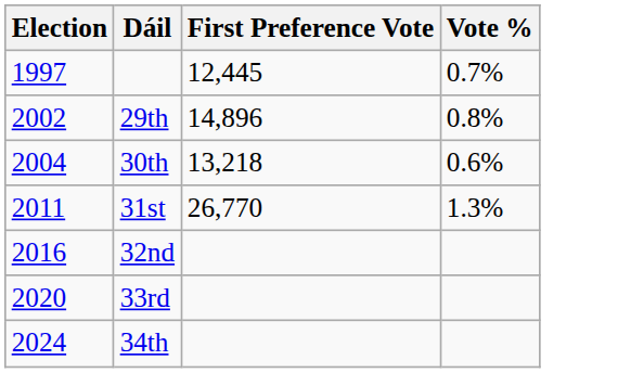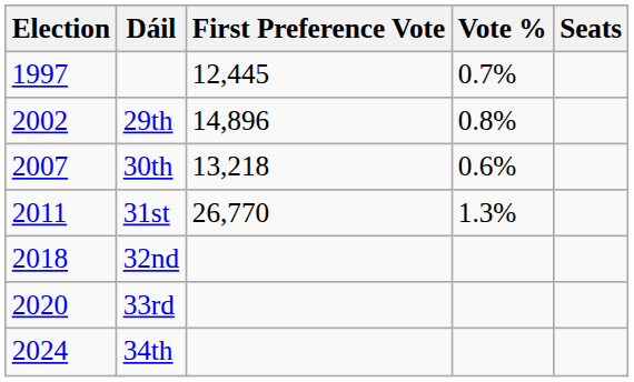+ column: Seats
30th | Election: 2004 -> 2007
32nd | Election: 2016 -> 2018
